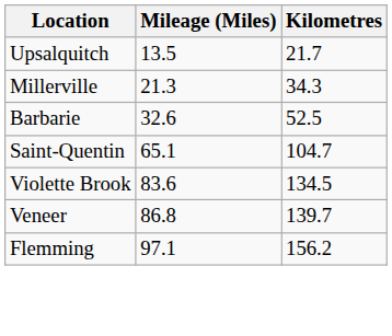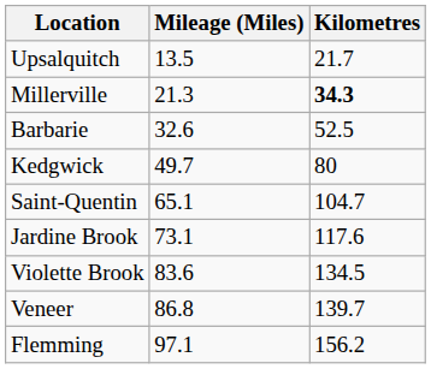Millerville | Kilometres: normal -> bold
+ row: Kedgwick | 49.7 | 80
+ row: Jardine Brook | 73.1 | 117.6
